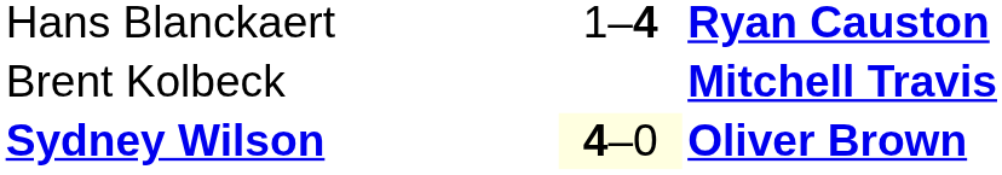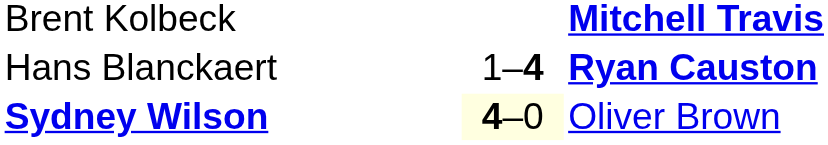rows swapped: Hans Blanckaert <-> Brent Kolbeck
Sydney Wilson | column 3: bold -> normal
